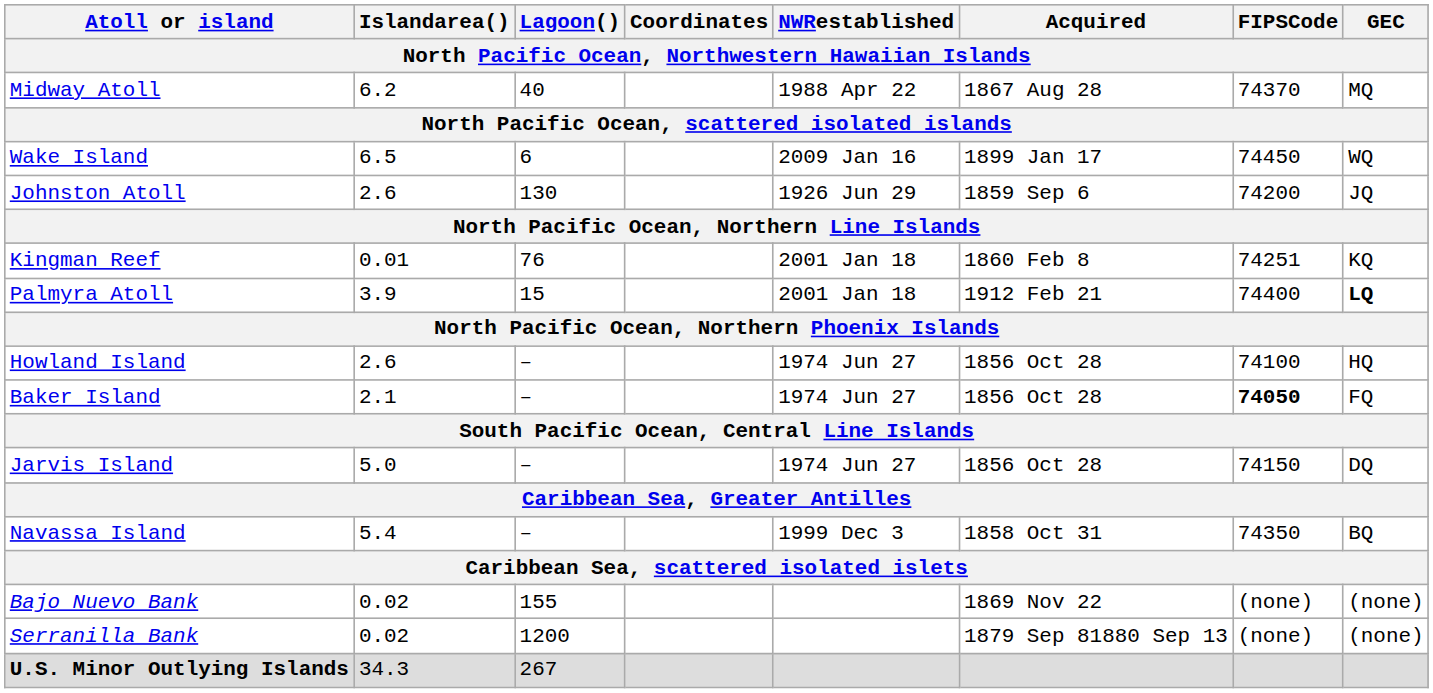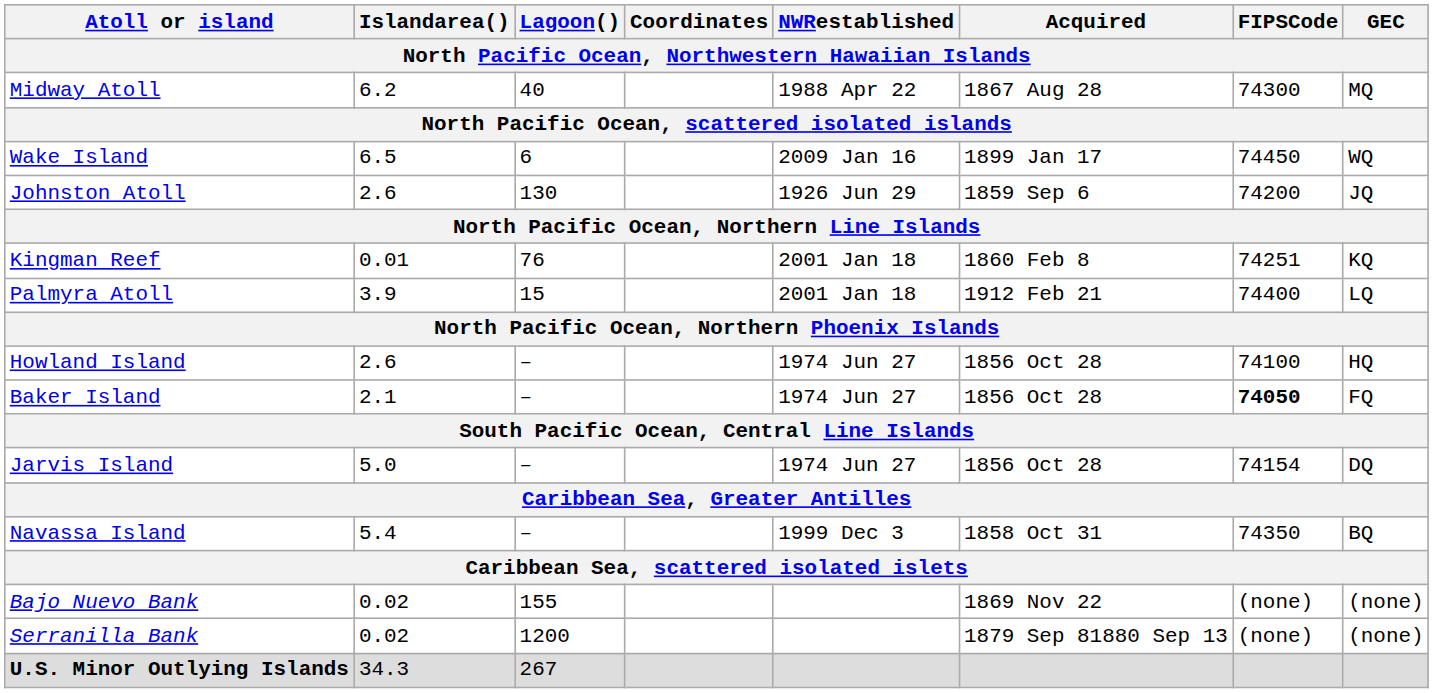Midway Atoll | FIPSCode: 74370 -> 74300
Palmyra Atoll | GEC: bold -> normal
Jarvis Island | FIPSCode: 74150 -> 74154
